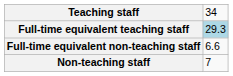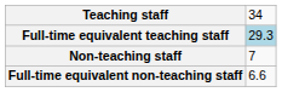rows swapped: Non-teaching staff <-> Full-time equivalent non-teaching staff
